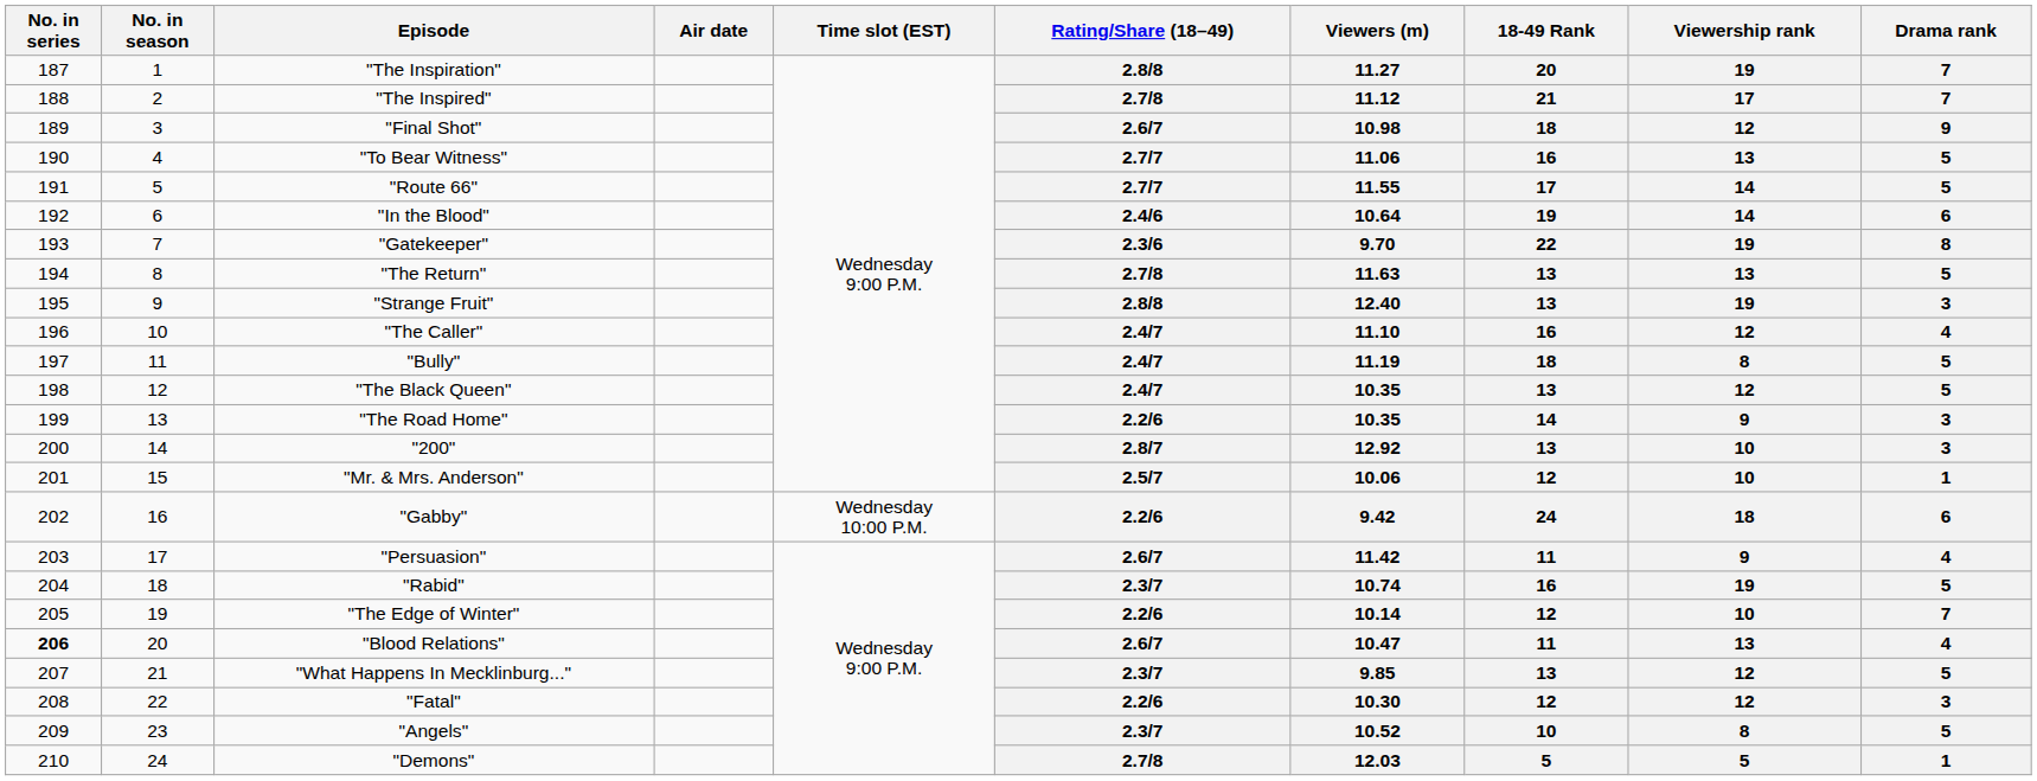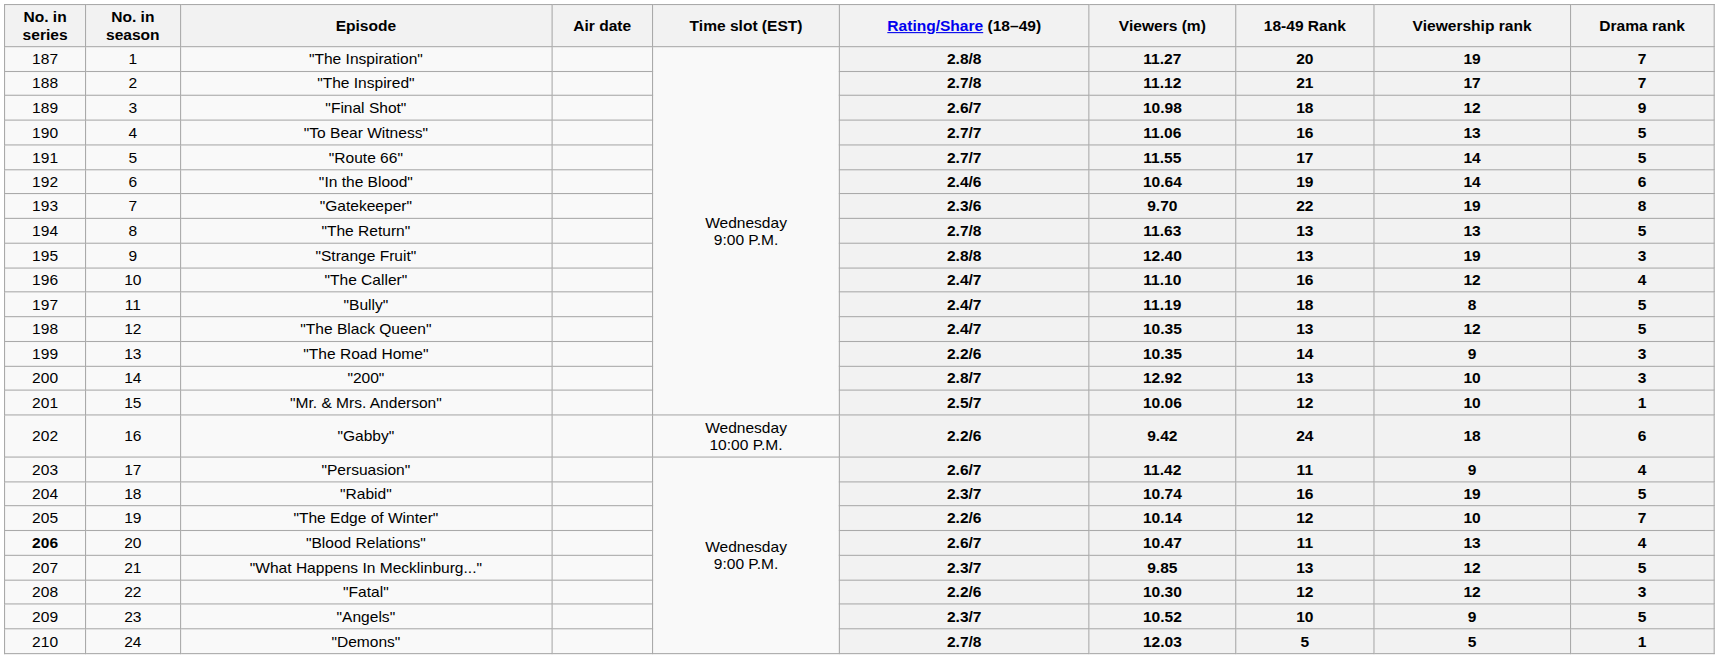"Angels" | Viewership rank: 8 -> 9
